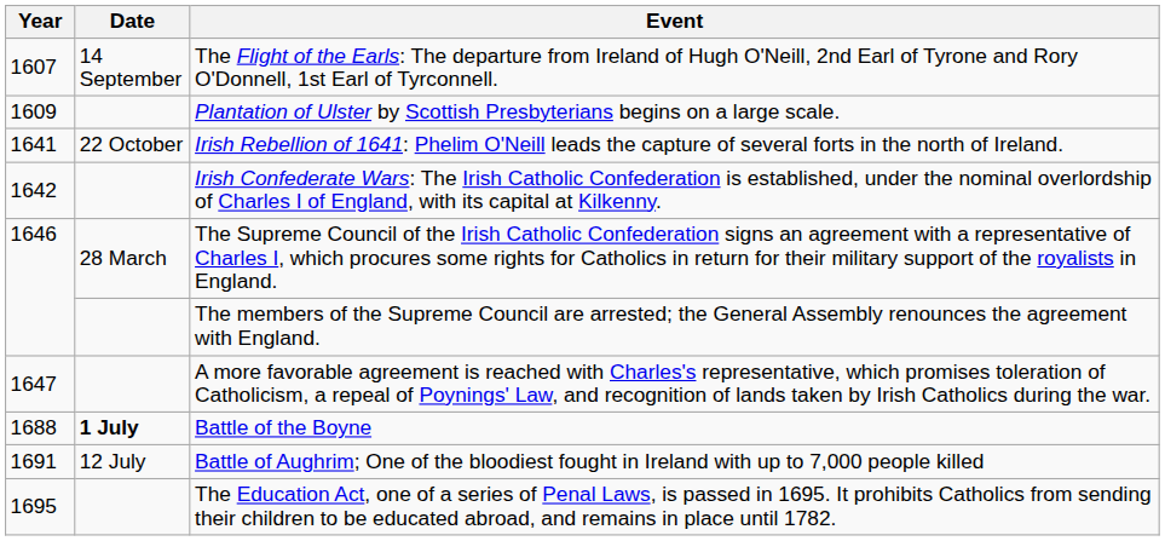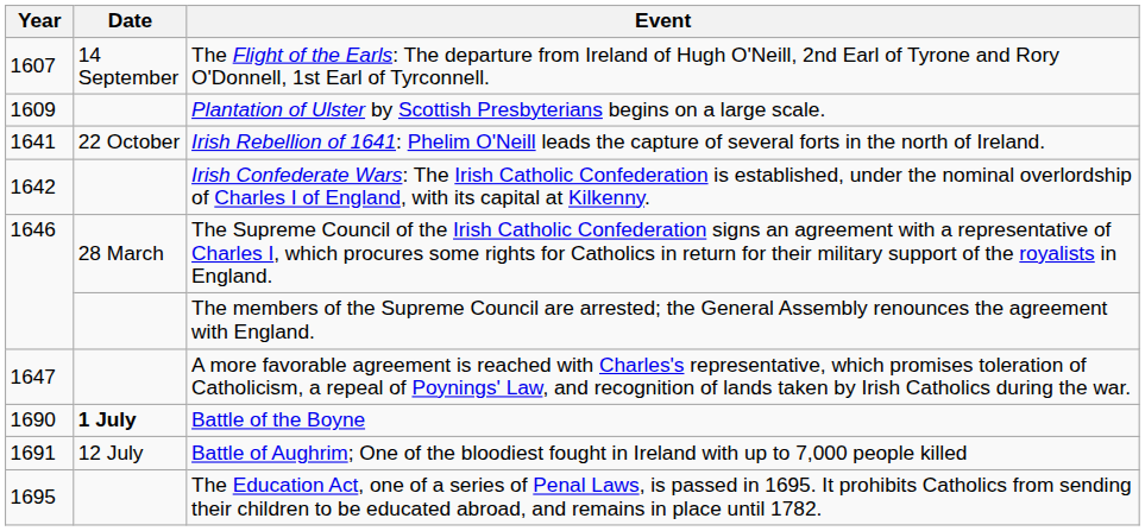Battle of the Boyne | Year: 1688 -> 1690
